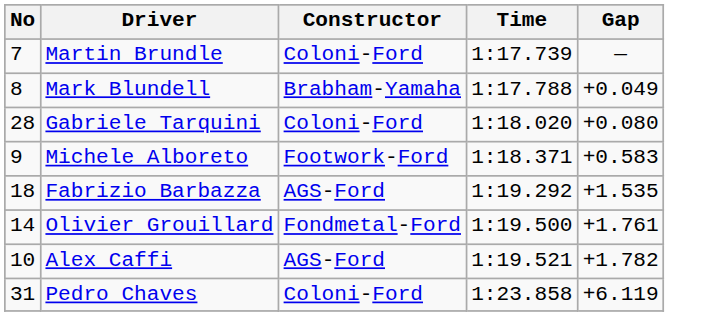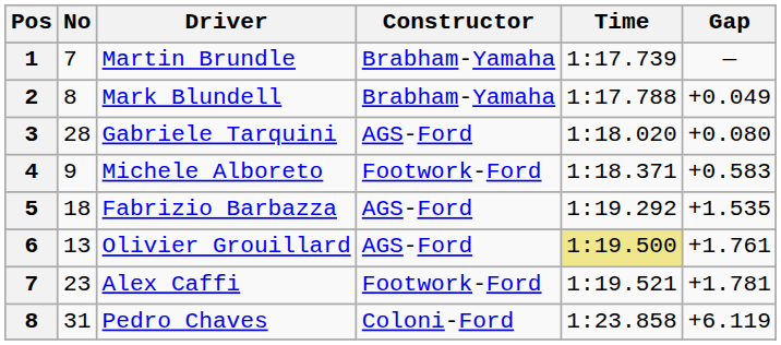+ column: Pos | 1 | 2 | 3 | 4 | 5 | 6 | 7 | 8
Martin Brundle | Constructor: Coloni-Ford -> Brabham-Yamaha
Gabriele Tarquini | Constructor: Coloni-Ford -> AGS-Ford
Olivier Grouillard | No: 14 -> 13
Olivier Grouillard | Constructor: Fondmetal-Ford -> AGS-Ford
Olivier Grouillard | Time: no background -> khaki background
Alex Caffi | No: 10 -> 23
Alex Caffi | Constructor: AGS-Ford -> Footwork-Ford
Alex Caffi | Gap: +1.782 -> +1.781
